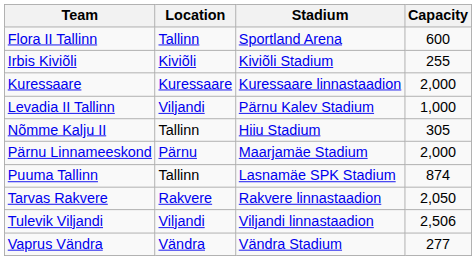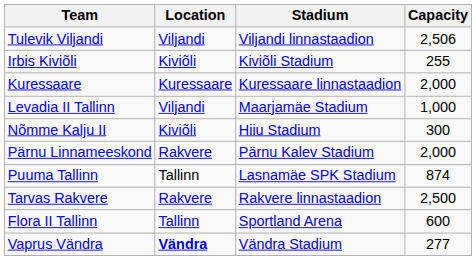rows swapped: Flora II Tallinn <-> Tulevik Viljandi
Levadia II Tallinn | Stadium: Pärnu Kalev Stadium -> Maarjamäe Stadium
Nõmme Kalju II | Location: Tallinn -> Kiviõli
Nõmme Kalju II | Capacity: 305 -> 300
Pärnu Linnameeskond | Location: Pärnu -> Rakvere
Pärnu Linnameeskond | Stadium: Maarjamäe Stadium -> Pärnu Kalev Stadium
Tarvas Rakvere | Capacity: 2,050 -> 2,500
Vaprus Vändra | Location: normal -> bold
